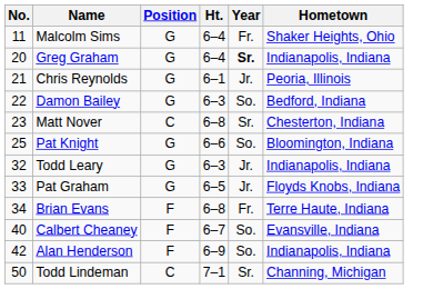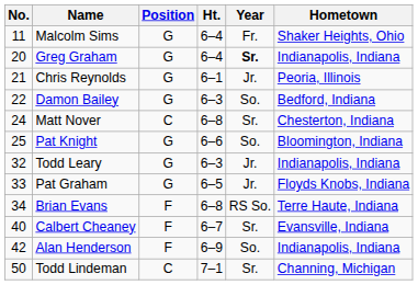Matt Nover | No.: 23 -> 24
Brian Evans | Year: Fr. -> RS So.
Calbert Cheaney | Year: So. -> Sr.
